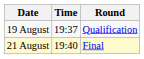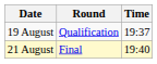columns swapped: Time <-> Round
